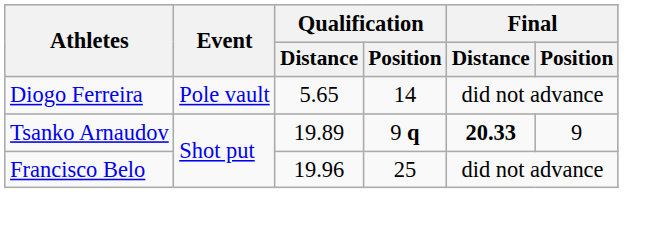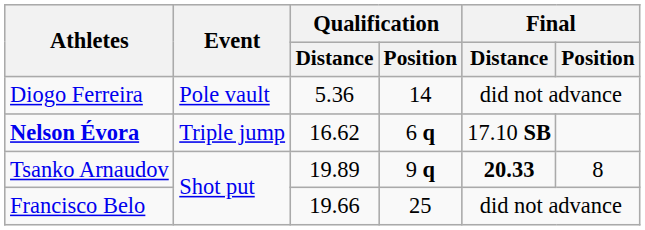Diogo Ferreira | Qualification / Distance: 5.65 -> 5.36
+ row: Nelson Évora | Triple jump | 16.62 | 6 q | 17.10 SB
Tsanko Arnaudov | Final / Position: 9 -> 8
Francisco Belo | Qualification / Distance: 19.96 -> 19.66
